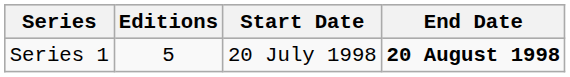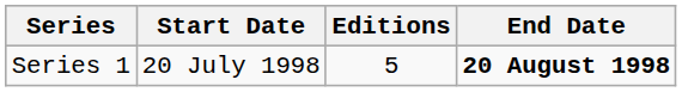columns swapped: Editions <-> Start Date
